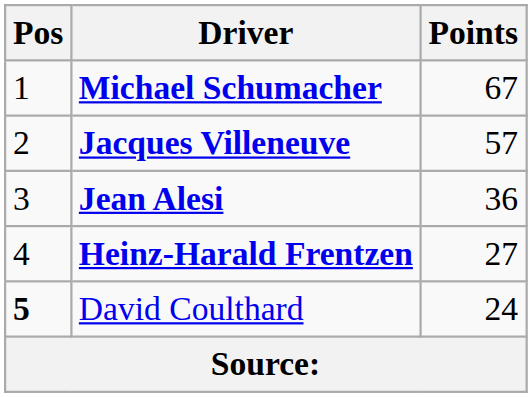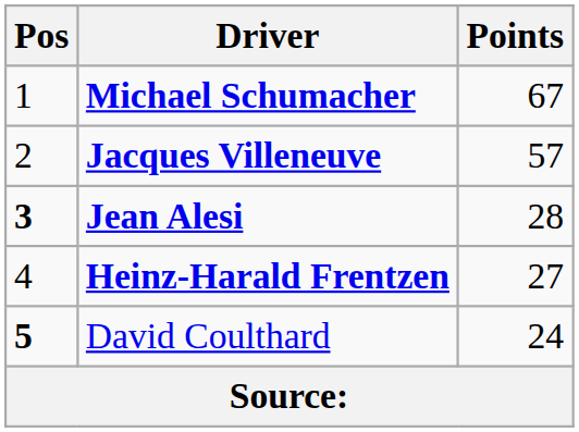Jean Alesi | Pos: normal -> bold
Jean Alesi | Points: 36 -> 28
